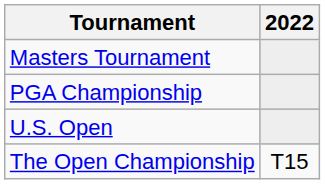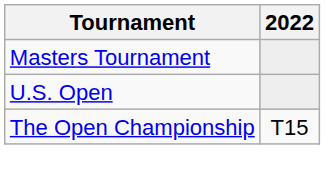- row: PGA Championship
